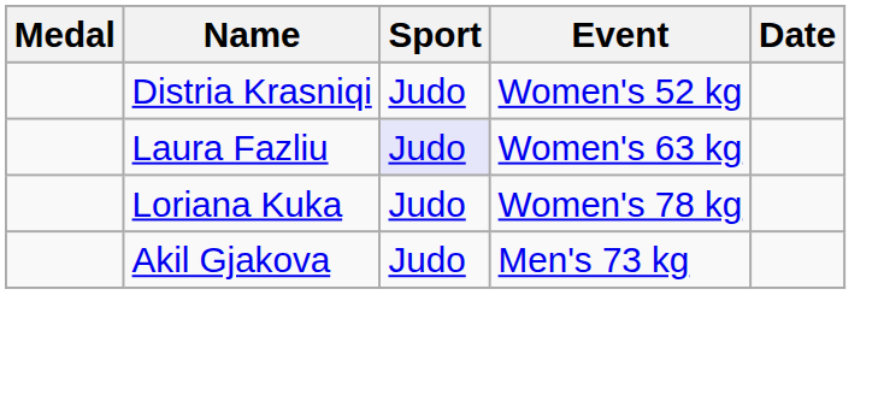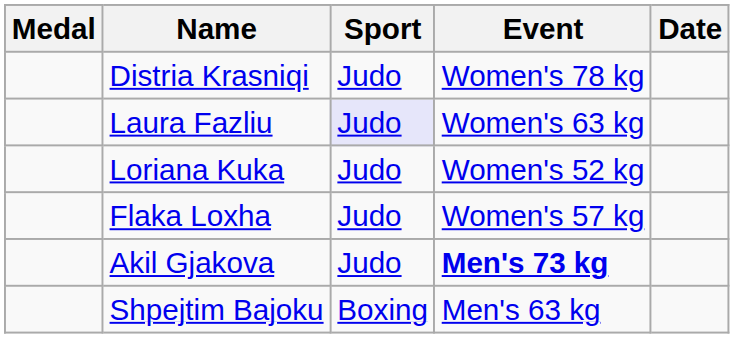Distria Krasniqi | Event: Women's 52 kg -> Women's 78 kg
Loriana Kuka | Event: Women's 78 kg -> Women's 52 kg
+ row: Flaka Loxha | Judo | Women's 57 kg
Akil Gjakova | Event: normal -> bold
+ row: Shpejtim Bajoku | Boxing | Men's 63 kg
